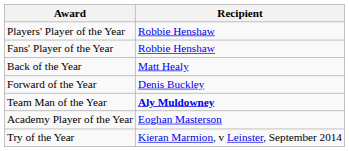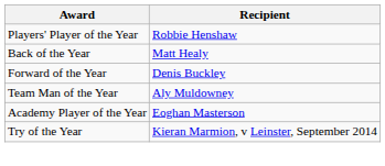- row: Fans' Player of the Year | Robbie Henshaw
Team Man of the Year | Recipient: bold -> normal
